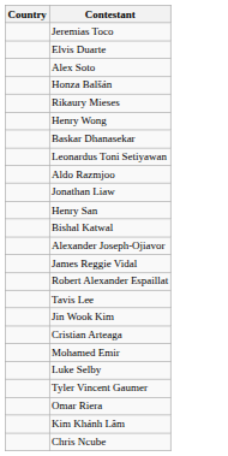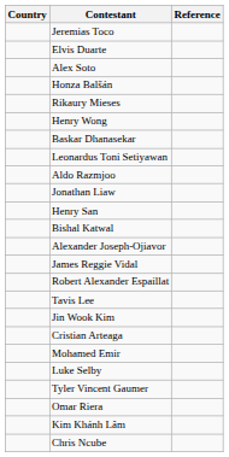+ column: Reference
